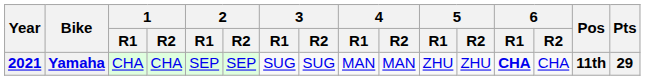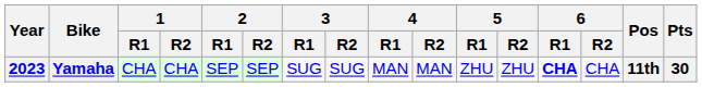Yamaha | Year: 2021 -> 2023
Yamaha | Pts: 29 -> 30
